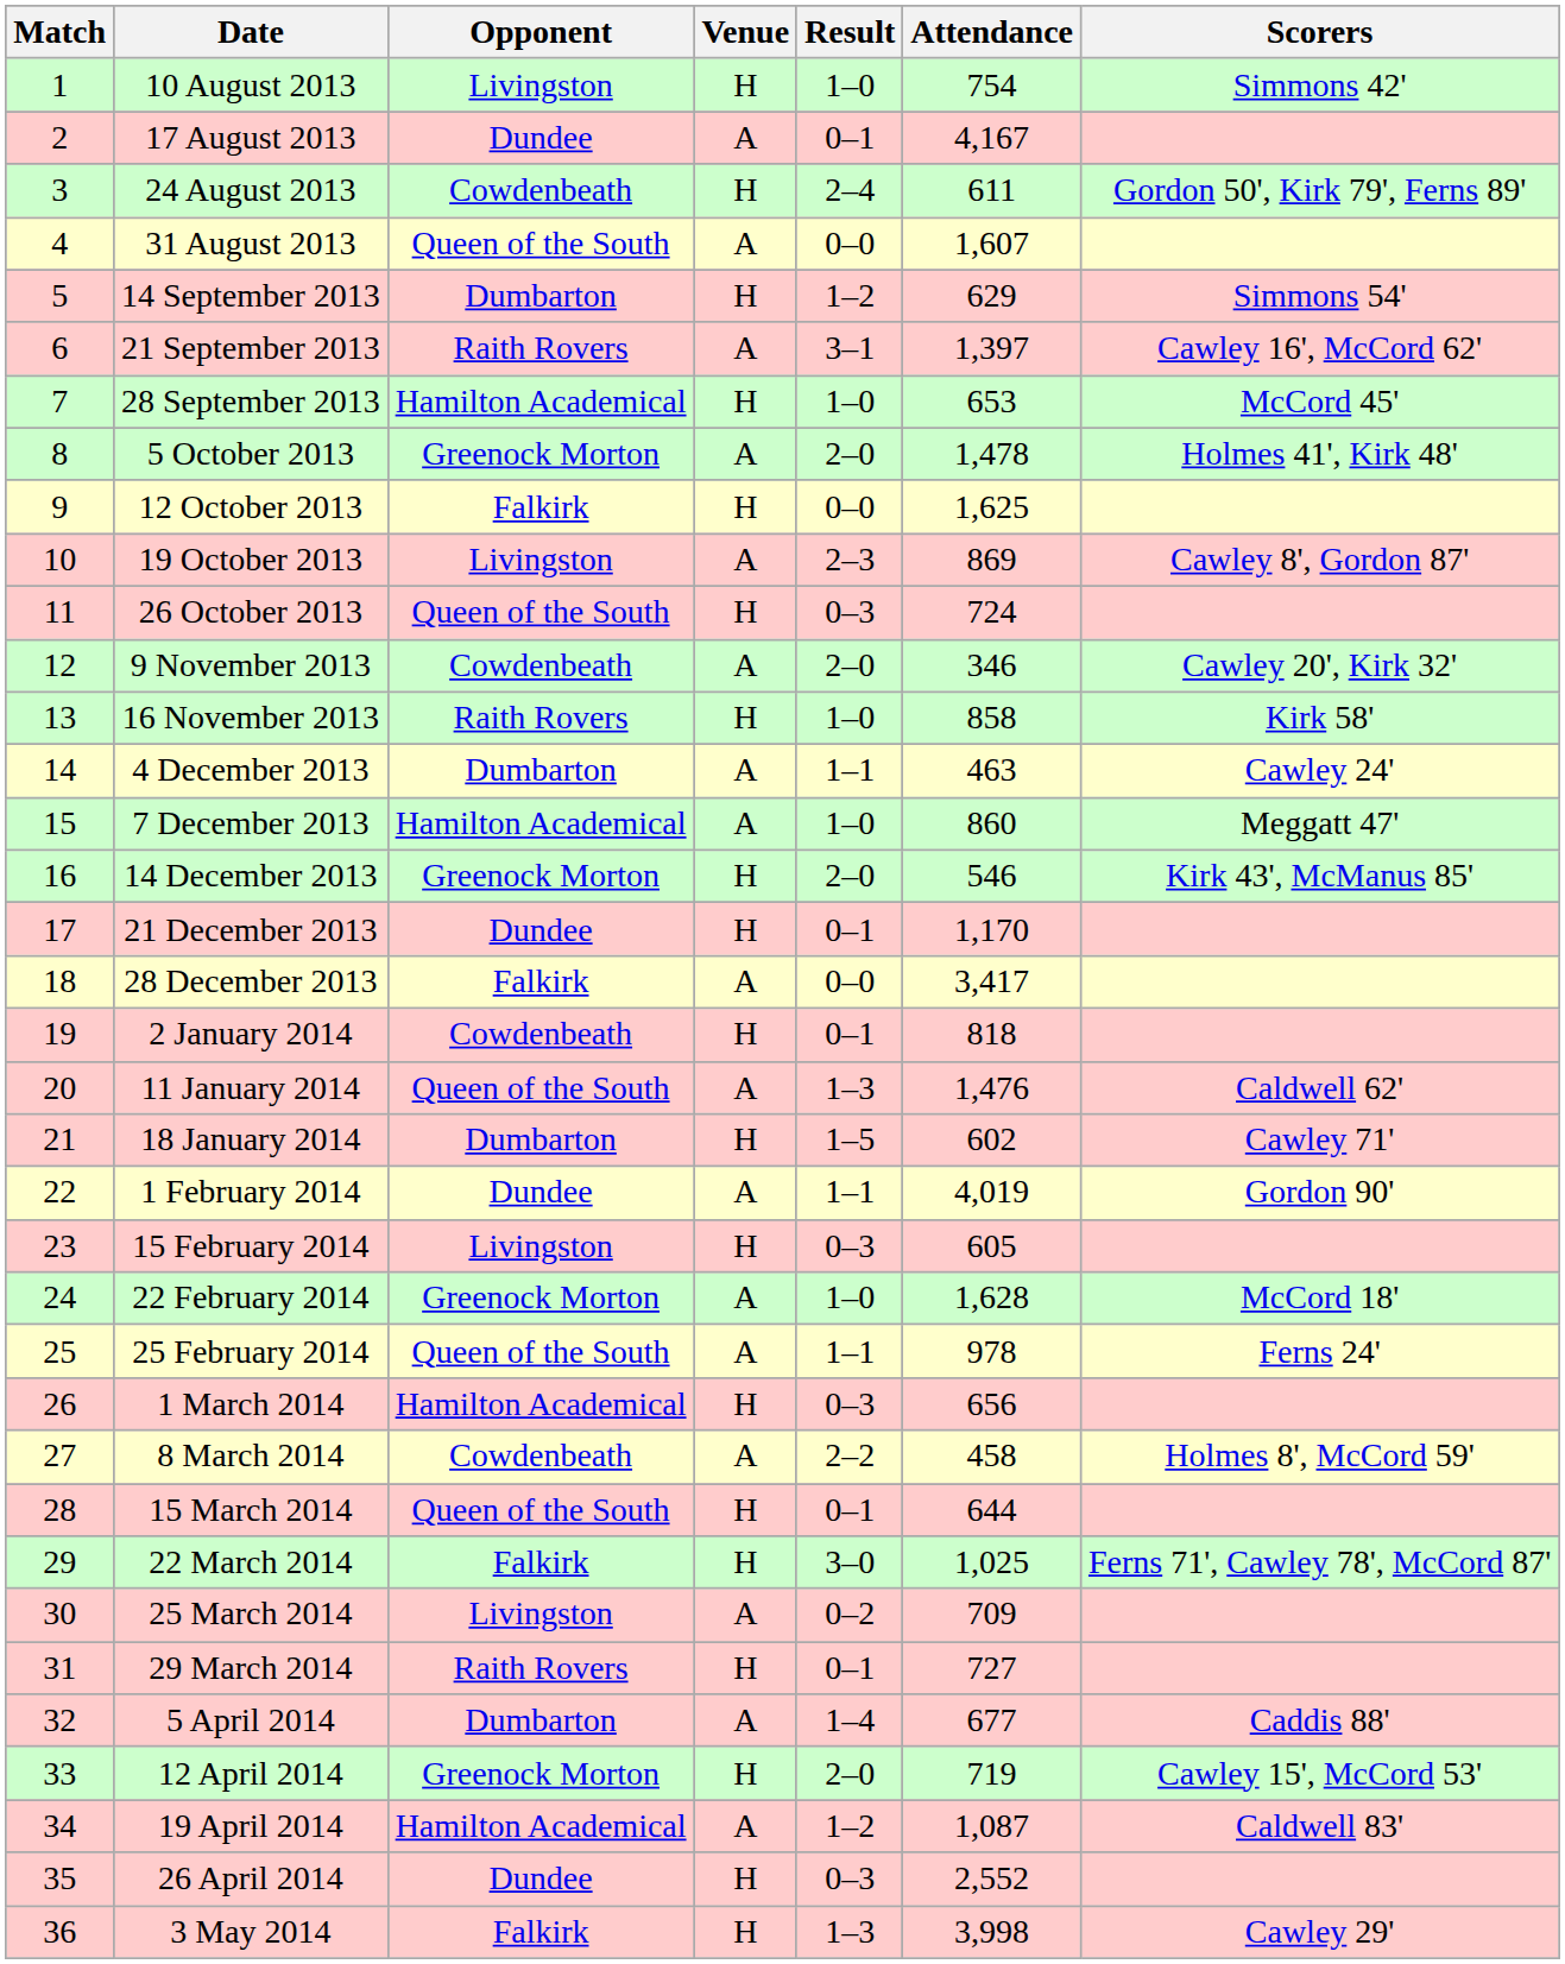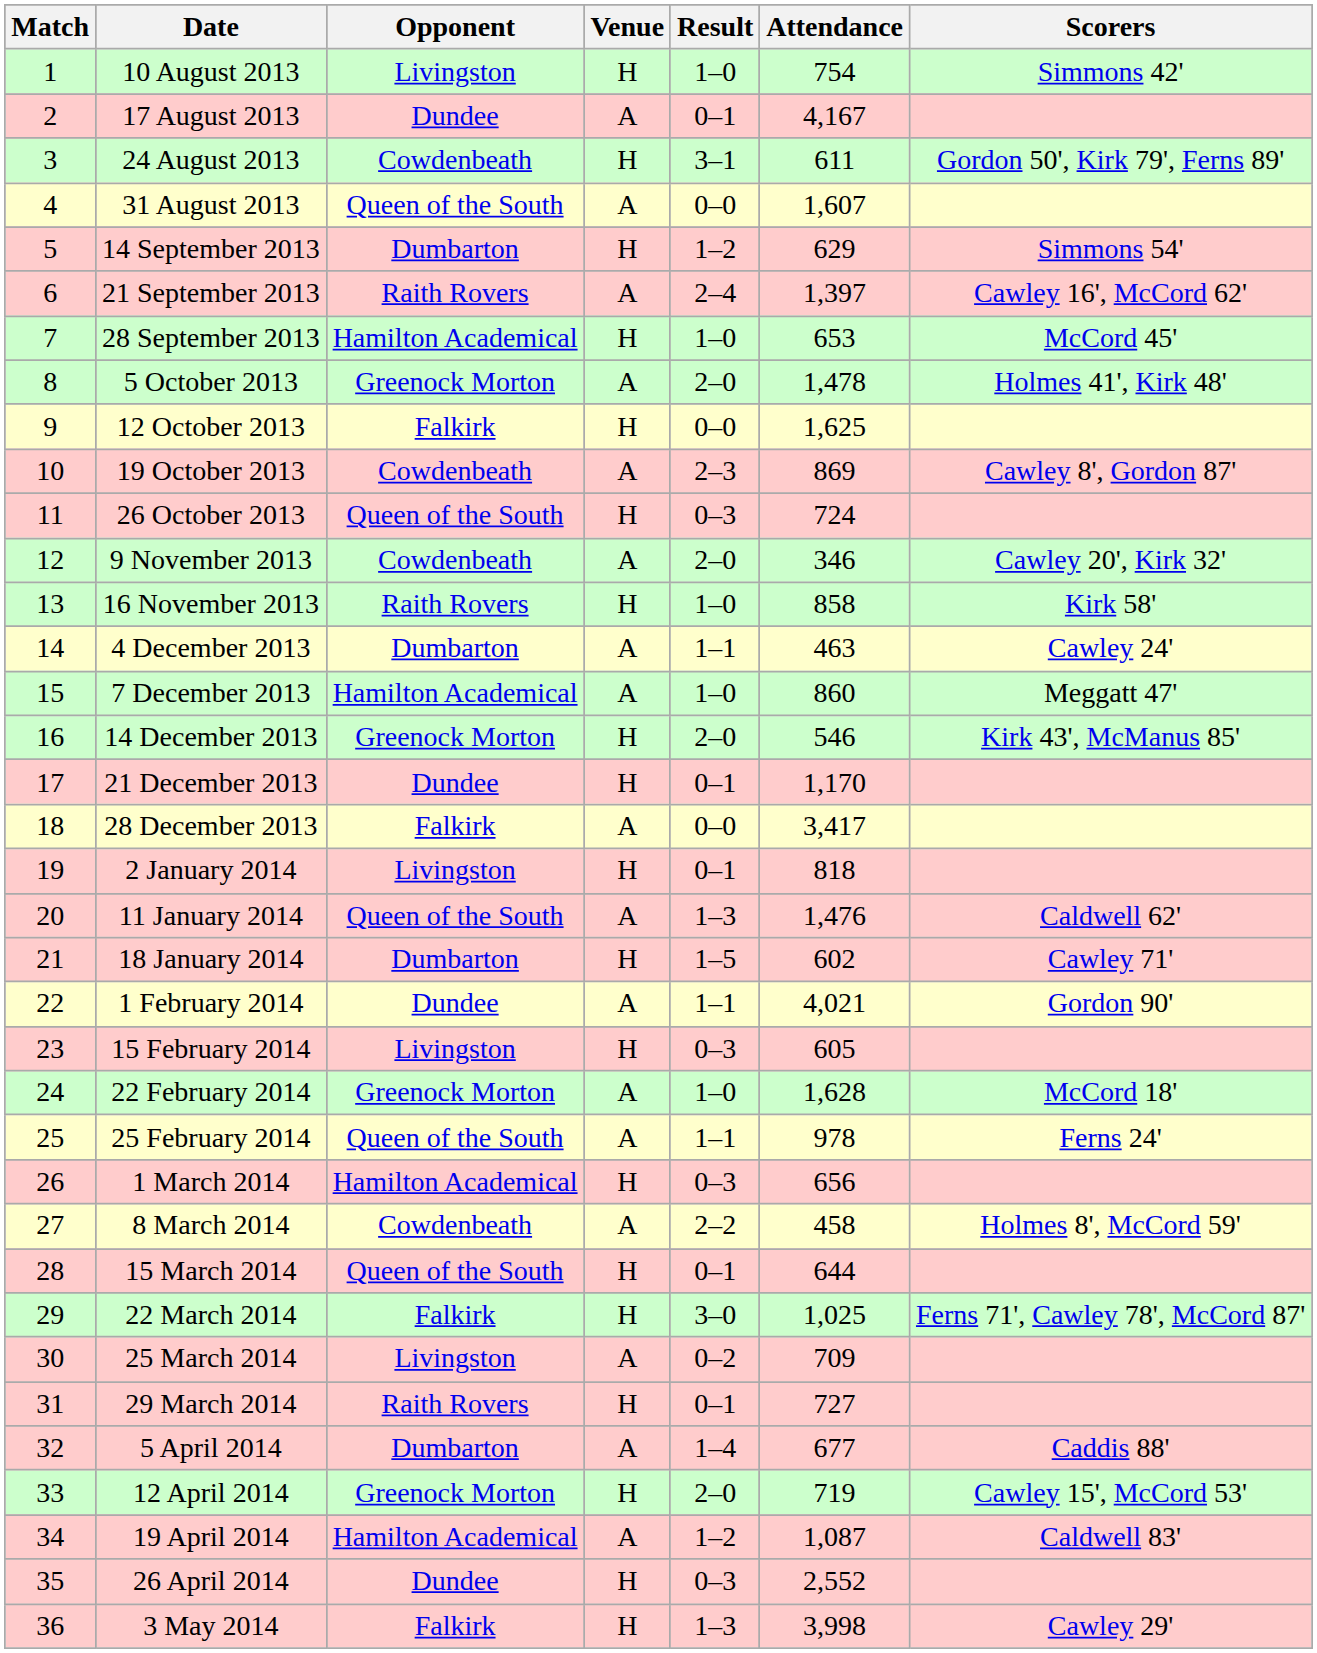24 August 2013 | Result: 2–4 -> 3–1
21 September 2013 | Result: 3–1 -> 2–4
19 October 2013 | Opponent: Livingston -> Cowdenbeath
2 January 2014 | Opponent: Cowdenbeath -> Livingston
1 February 2014 | Attendance: 4,019 -> 4,021
